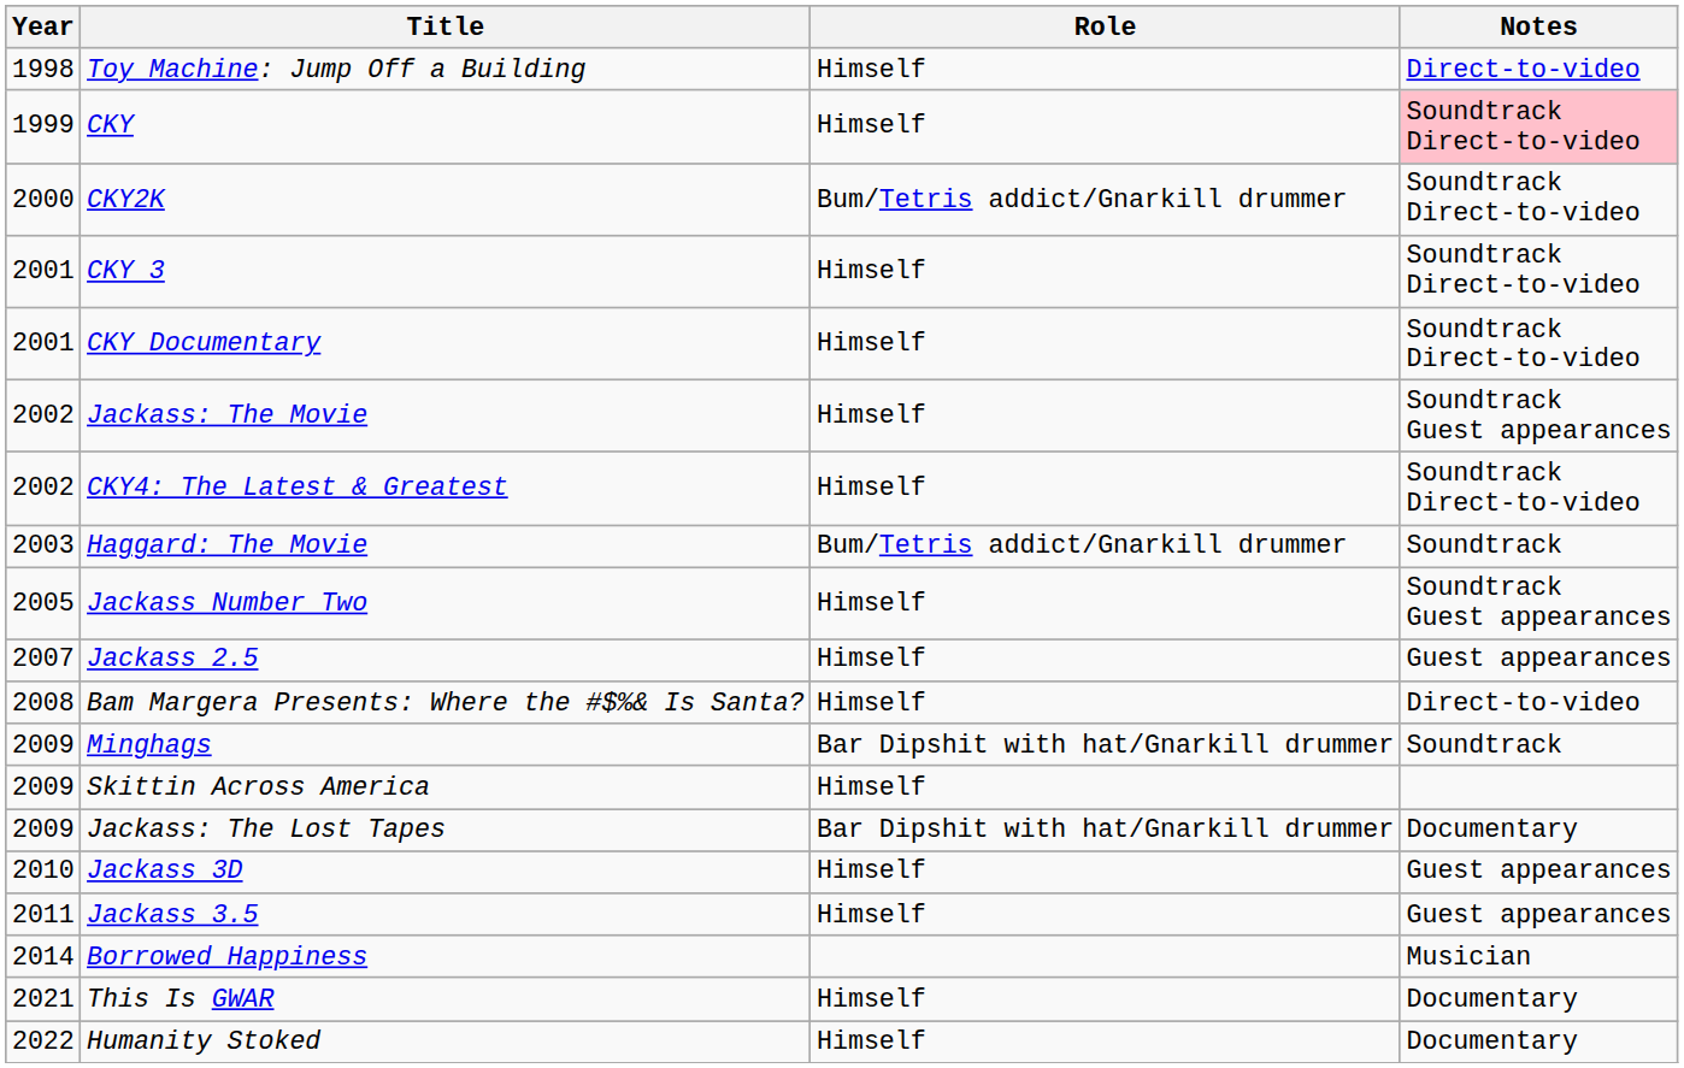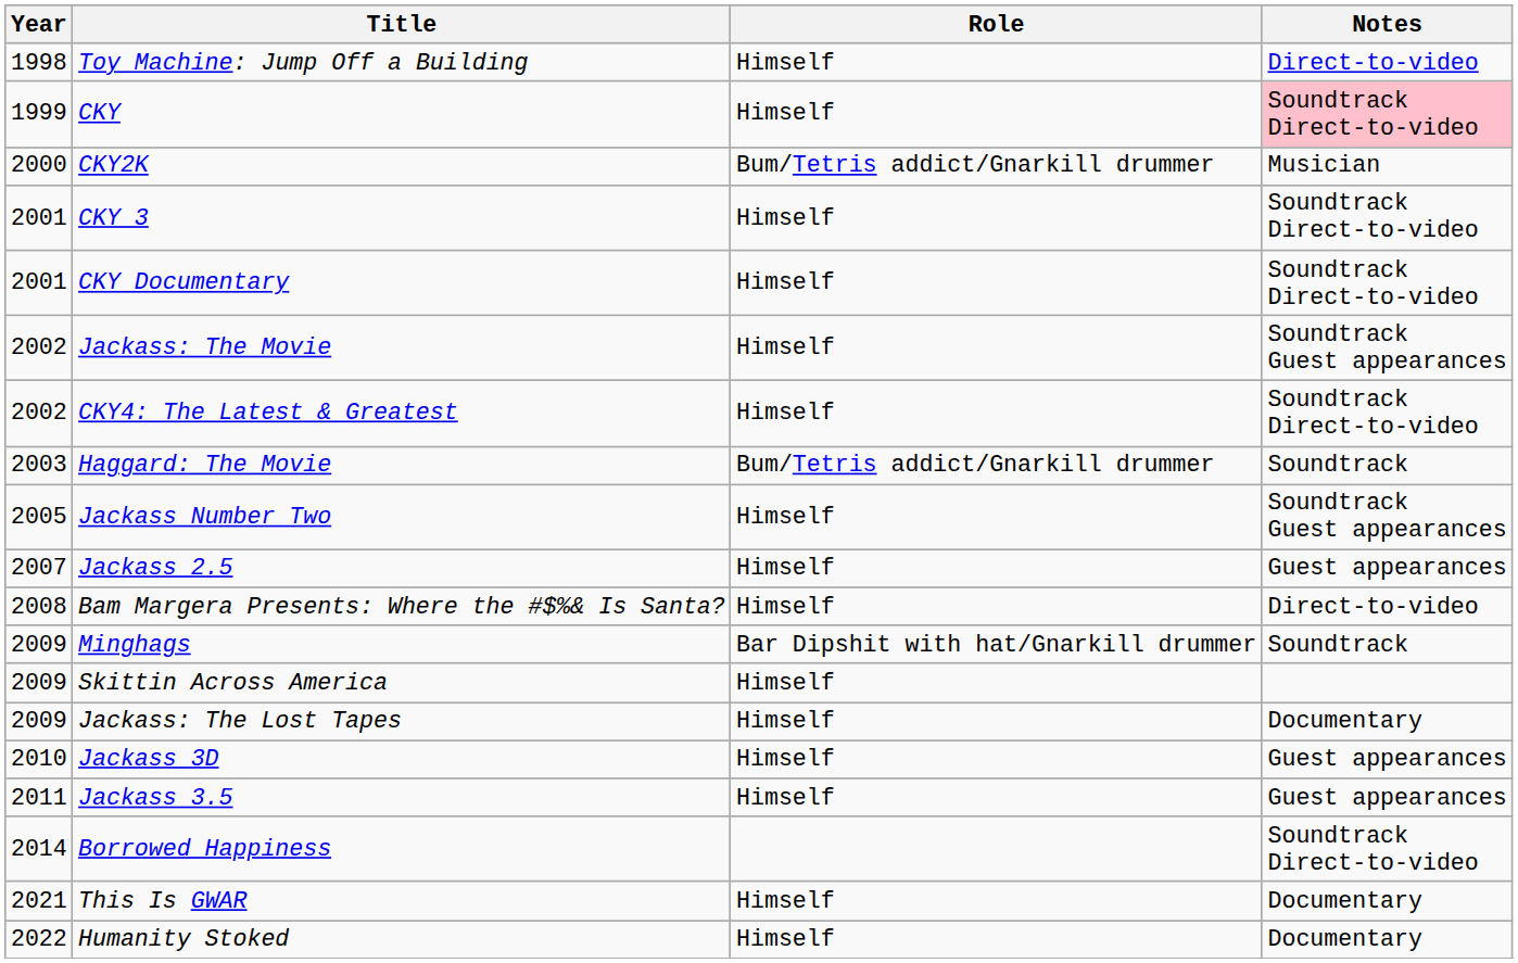CKY2K | Notes: Soundtrack Direct-to-video -> Musician
Jackass: The Lost Tapes | Role: Bar Dipshit with hat/Gnarkill drummer -> Himself
Borrowed Happiness | Notes: Musician -> Soundtrack Direct-to-video
